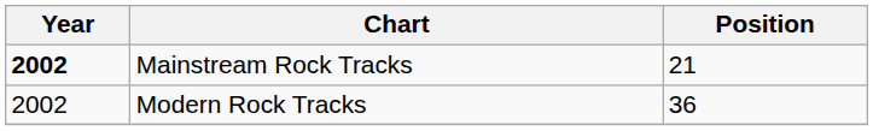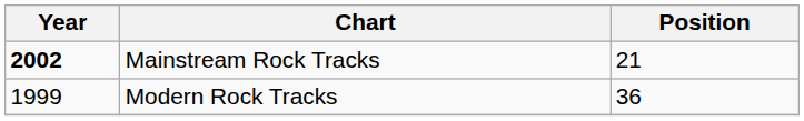Modern Rock Tracks | Year: 2002 -> 1999
